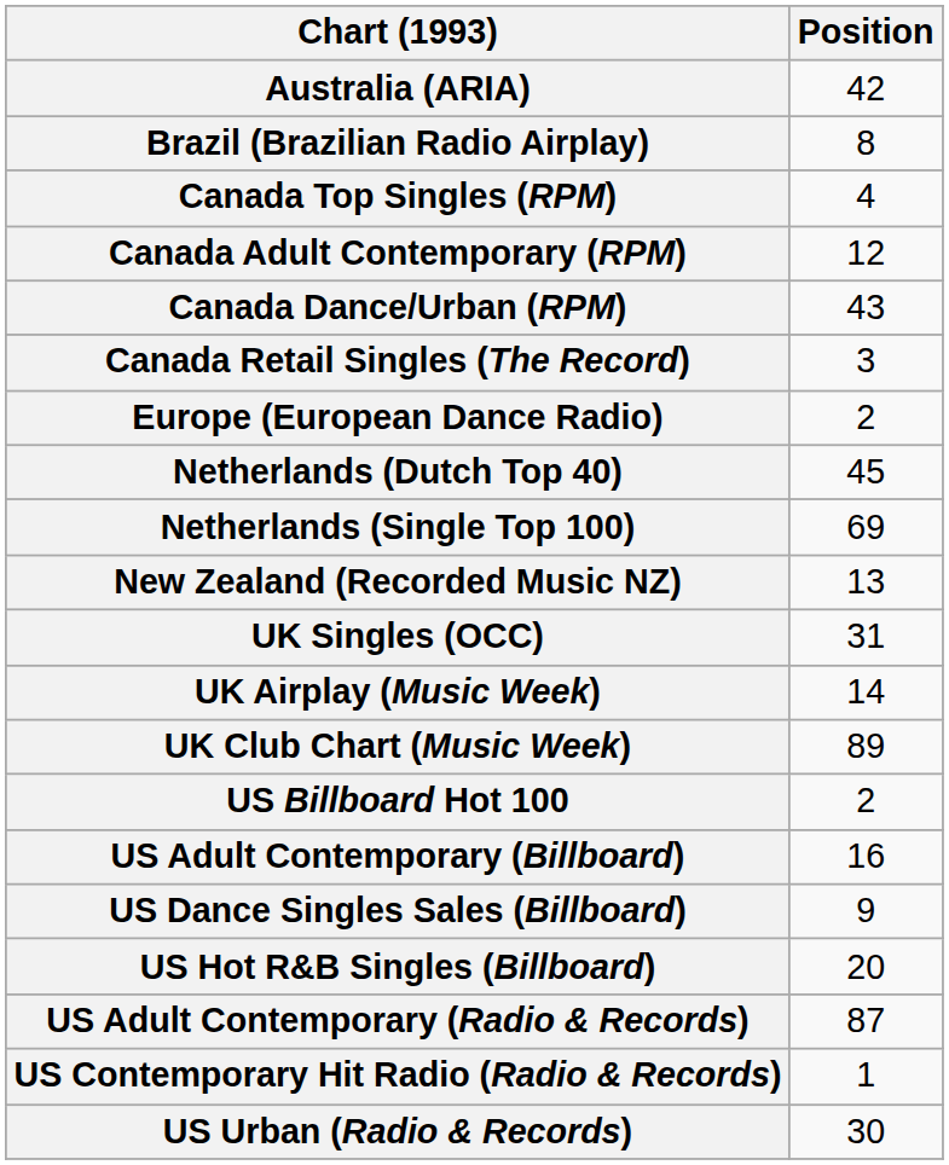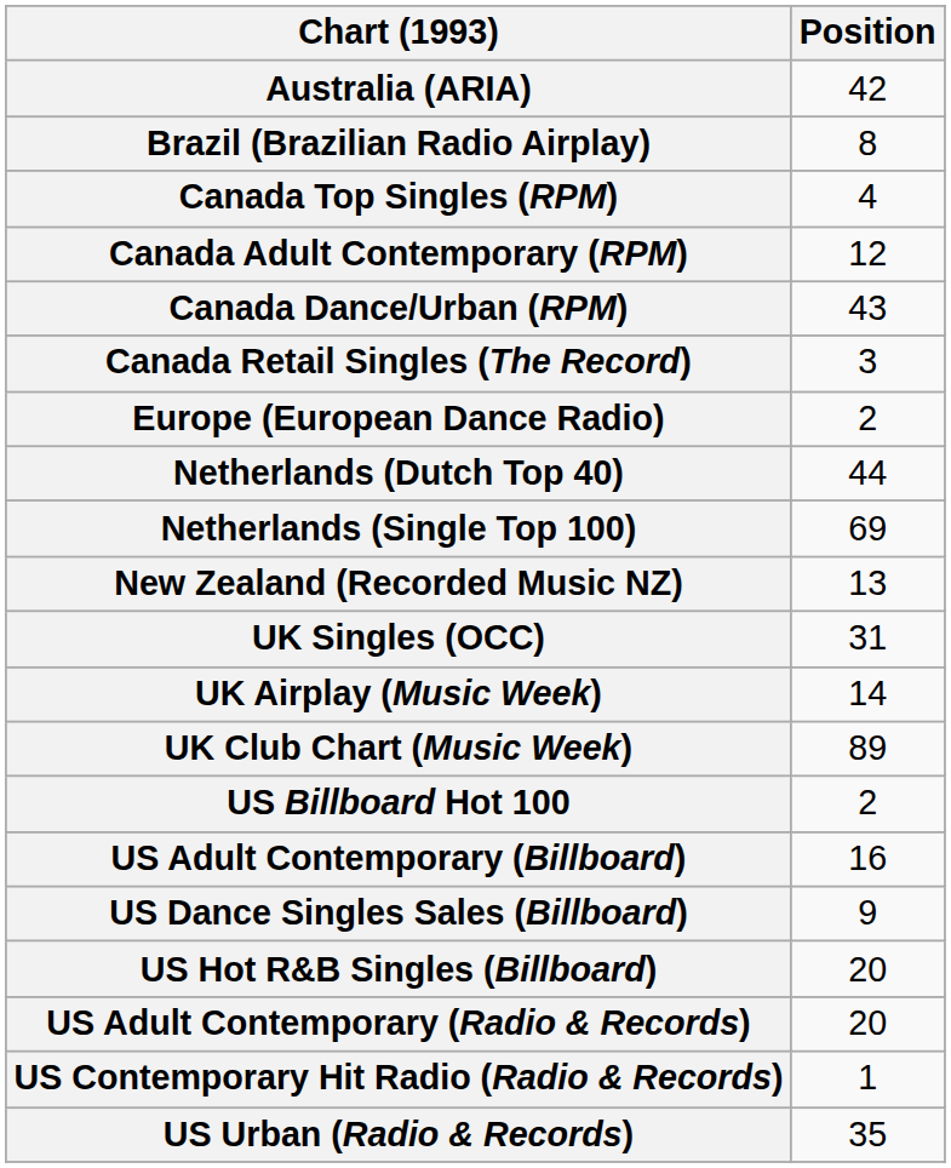Netherlands (Dutch Top 40) | Position: 45 -> 44
US Adult Contemporary (Radio & Records) | Position: 87 -> 20
US Urban (Radio & Records) | Position: 30 -> 35
